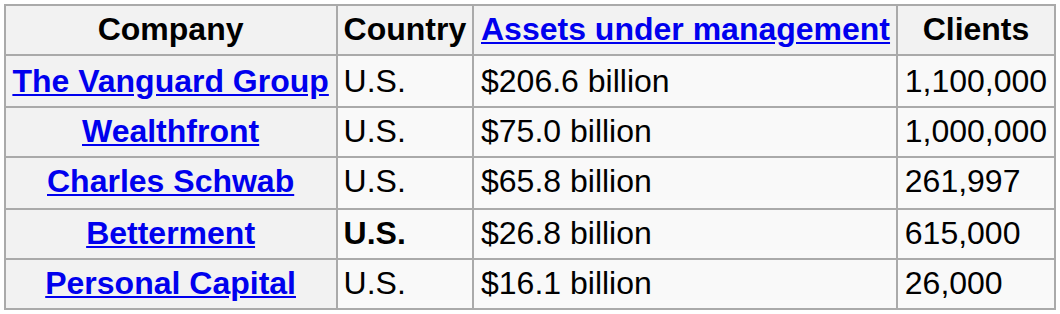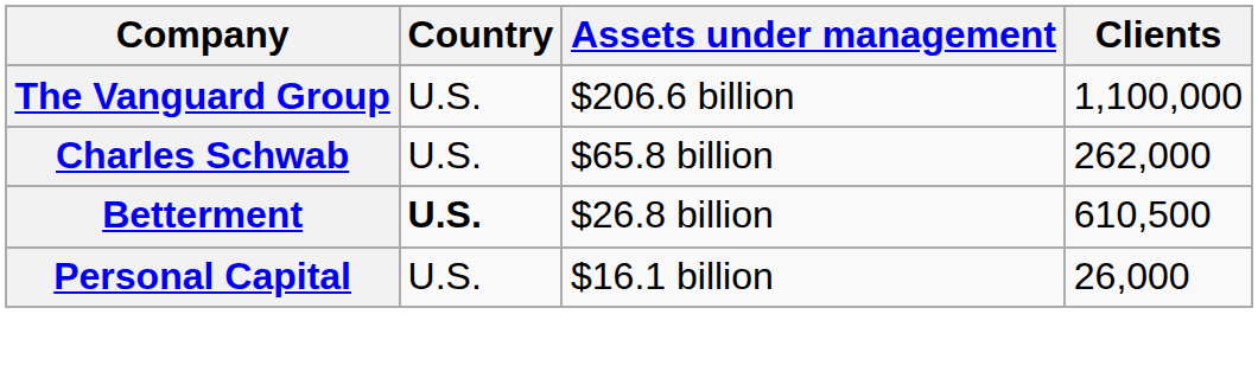- row: Wealthfront | U.S. | $75.0 billion | 1,000,000
Charles Schwab | Clients: 261,997 -> 262,000
Betterment | Clients: 615,000 -> 610,500
